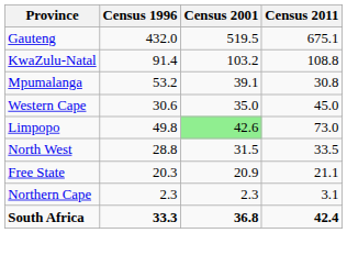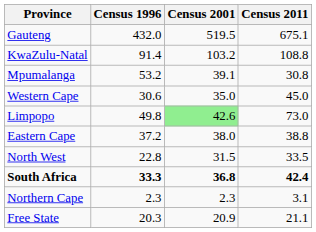+ row: Eastern Cape | 37.2 | 38.0 | 38.8
North West | Census 1996: 28.8 -> 22.8
rows swapped: Free State <-> South Africa
